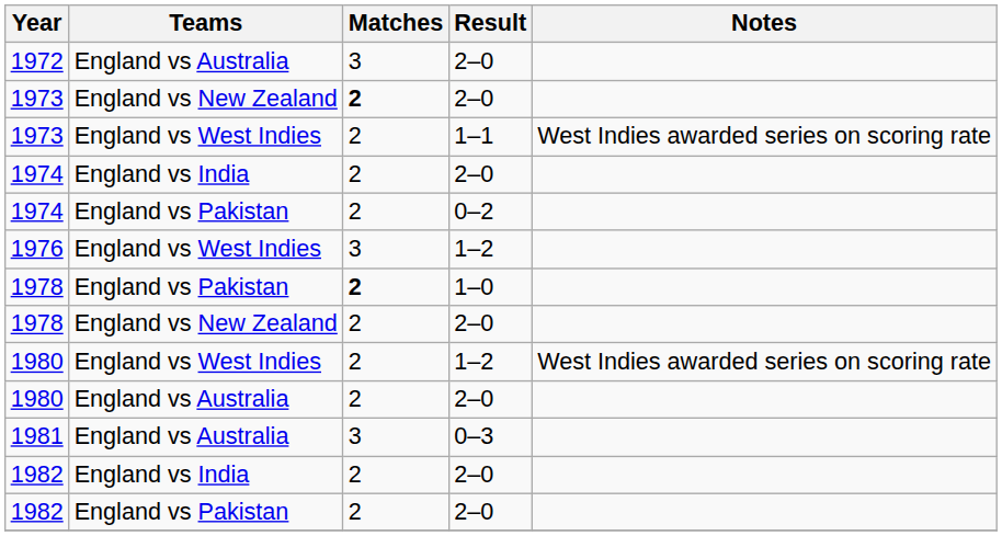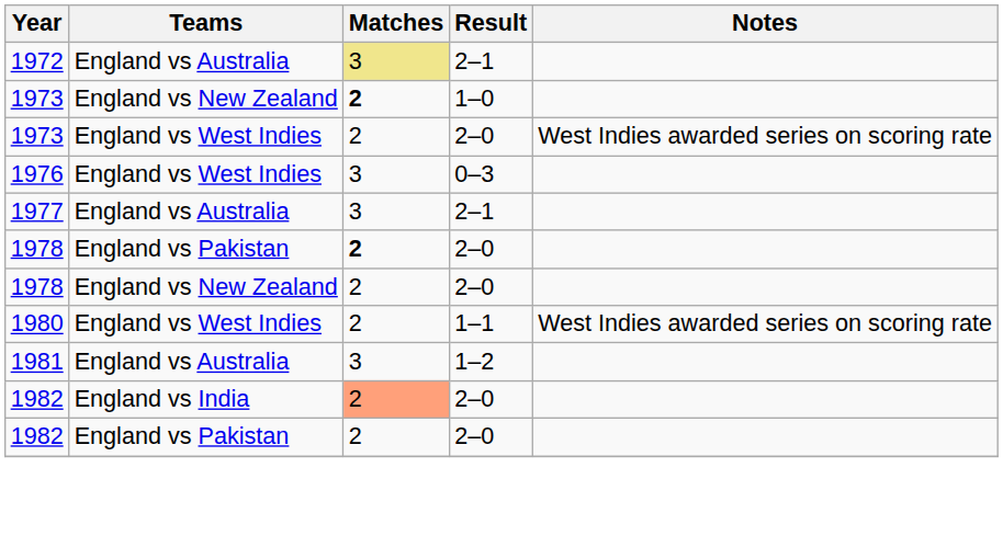1972 | Matches: no background -> khaki background
1972 | Result: 2–0 -> 2–1
1973 / England vs New Zealand | Result: 2–0 -> 1–0
1973 / England vs West Indies | Result: 1–1 -> 2–0
- row: 1974 | England vs India | 2 | 2–0
- row: 1974 | England vs Pakistan | 2 | 0–2
1976 | Result: 1–2 -> 0–3
+ row: 1977 | England vs Australia | 3 | 2–1
1978 / England vs Pakistan | Result: 1–0 -> 2–0
1980 / England vs West Indies | Result: 1–2 -> 1–1
- row: 1980 | England vs Australia | 2 | 2–0
1981 | Result: 0–3 -> 1–2
1982 / England vs India | Matches: no background -> lightsalmon background
